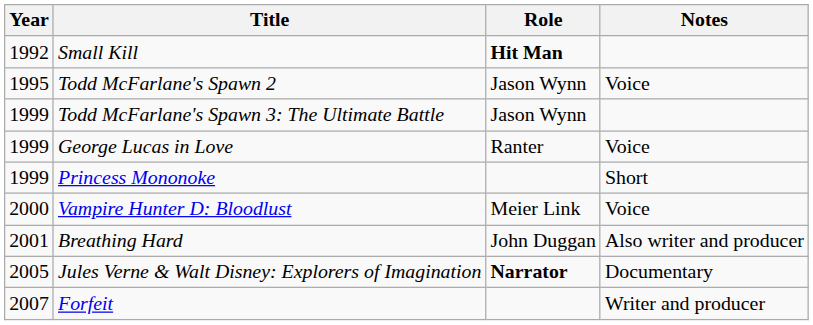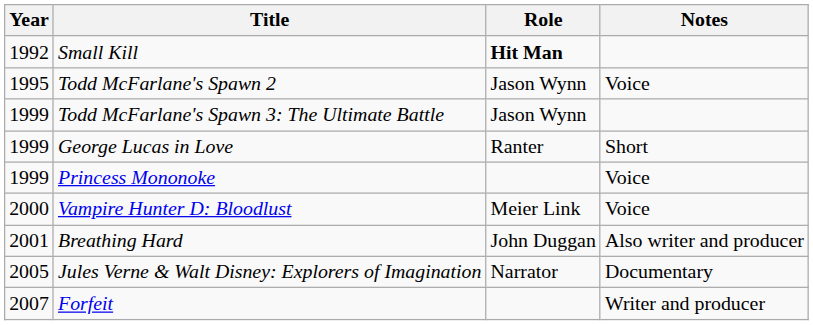George Lucas in Love | Notes: Voice -> Short
Princess Mononoke | Notes: Short -> Voice
Jules Verne & Walt Disney: Explorers of Imagination | Role: bold -> normal
